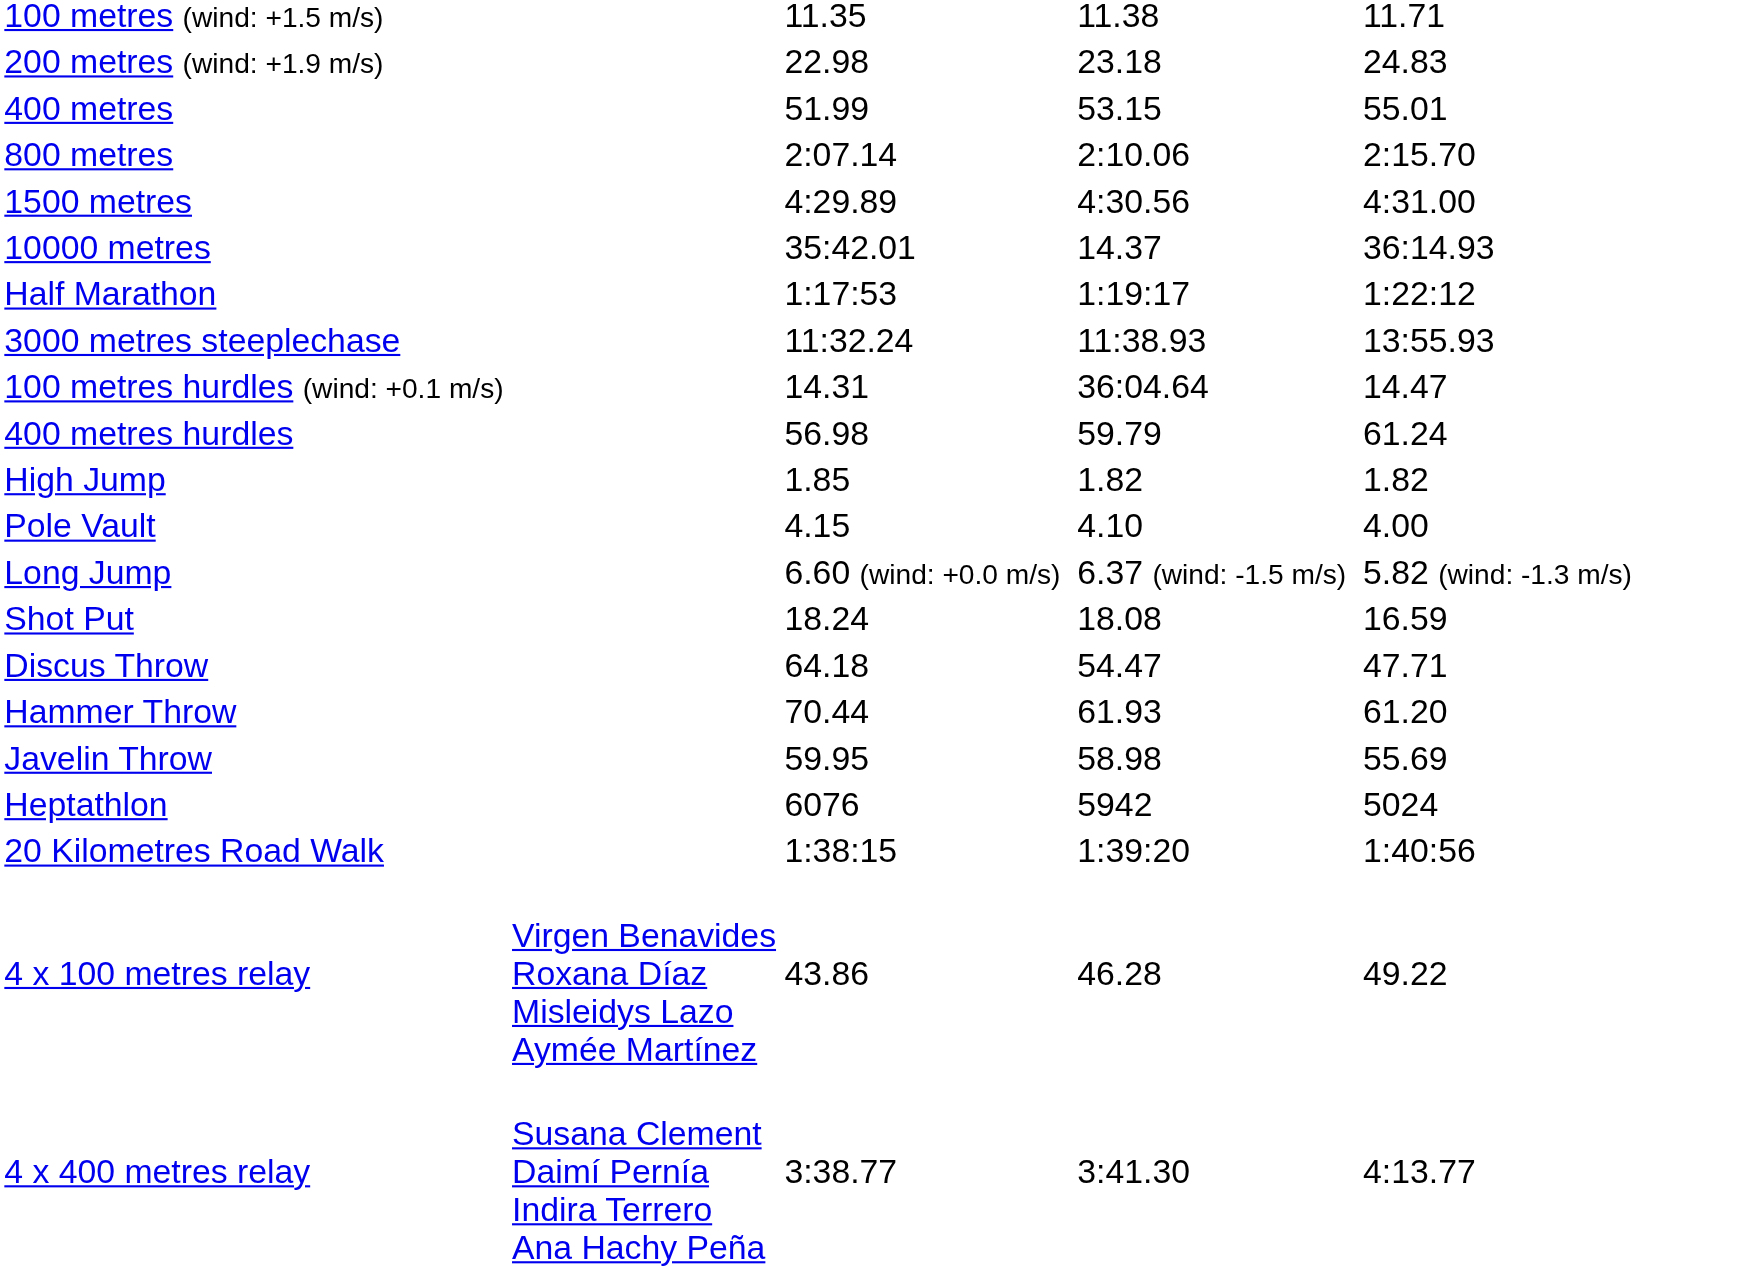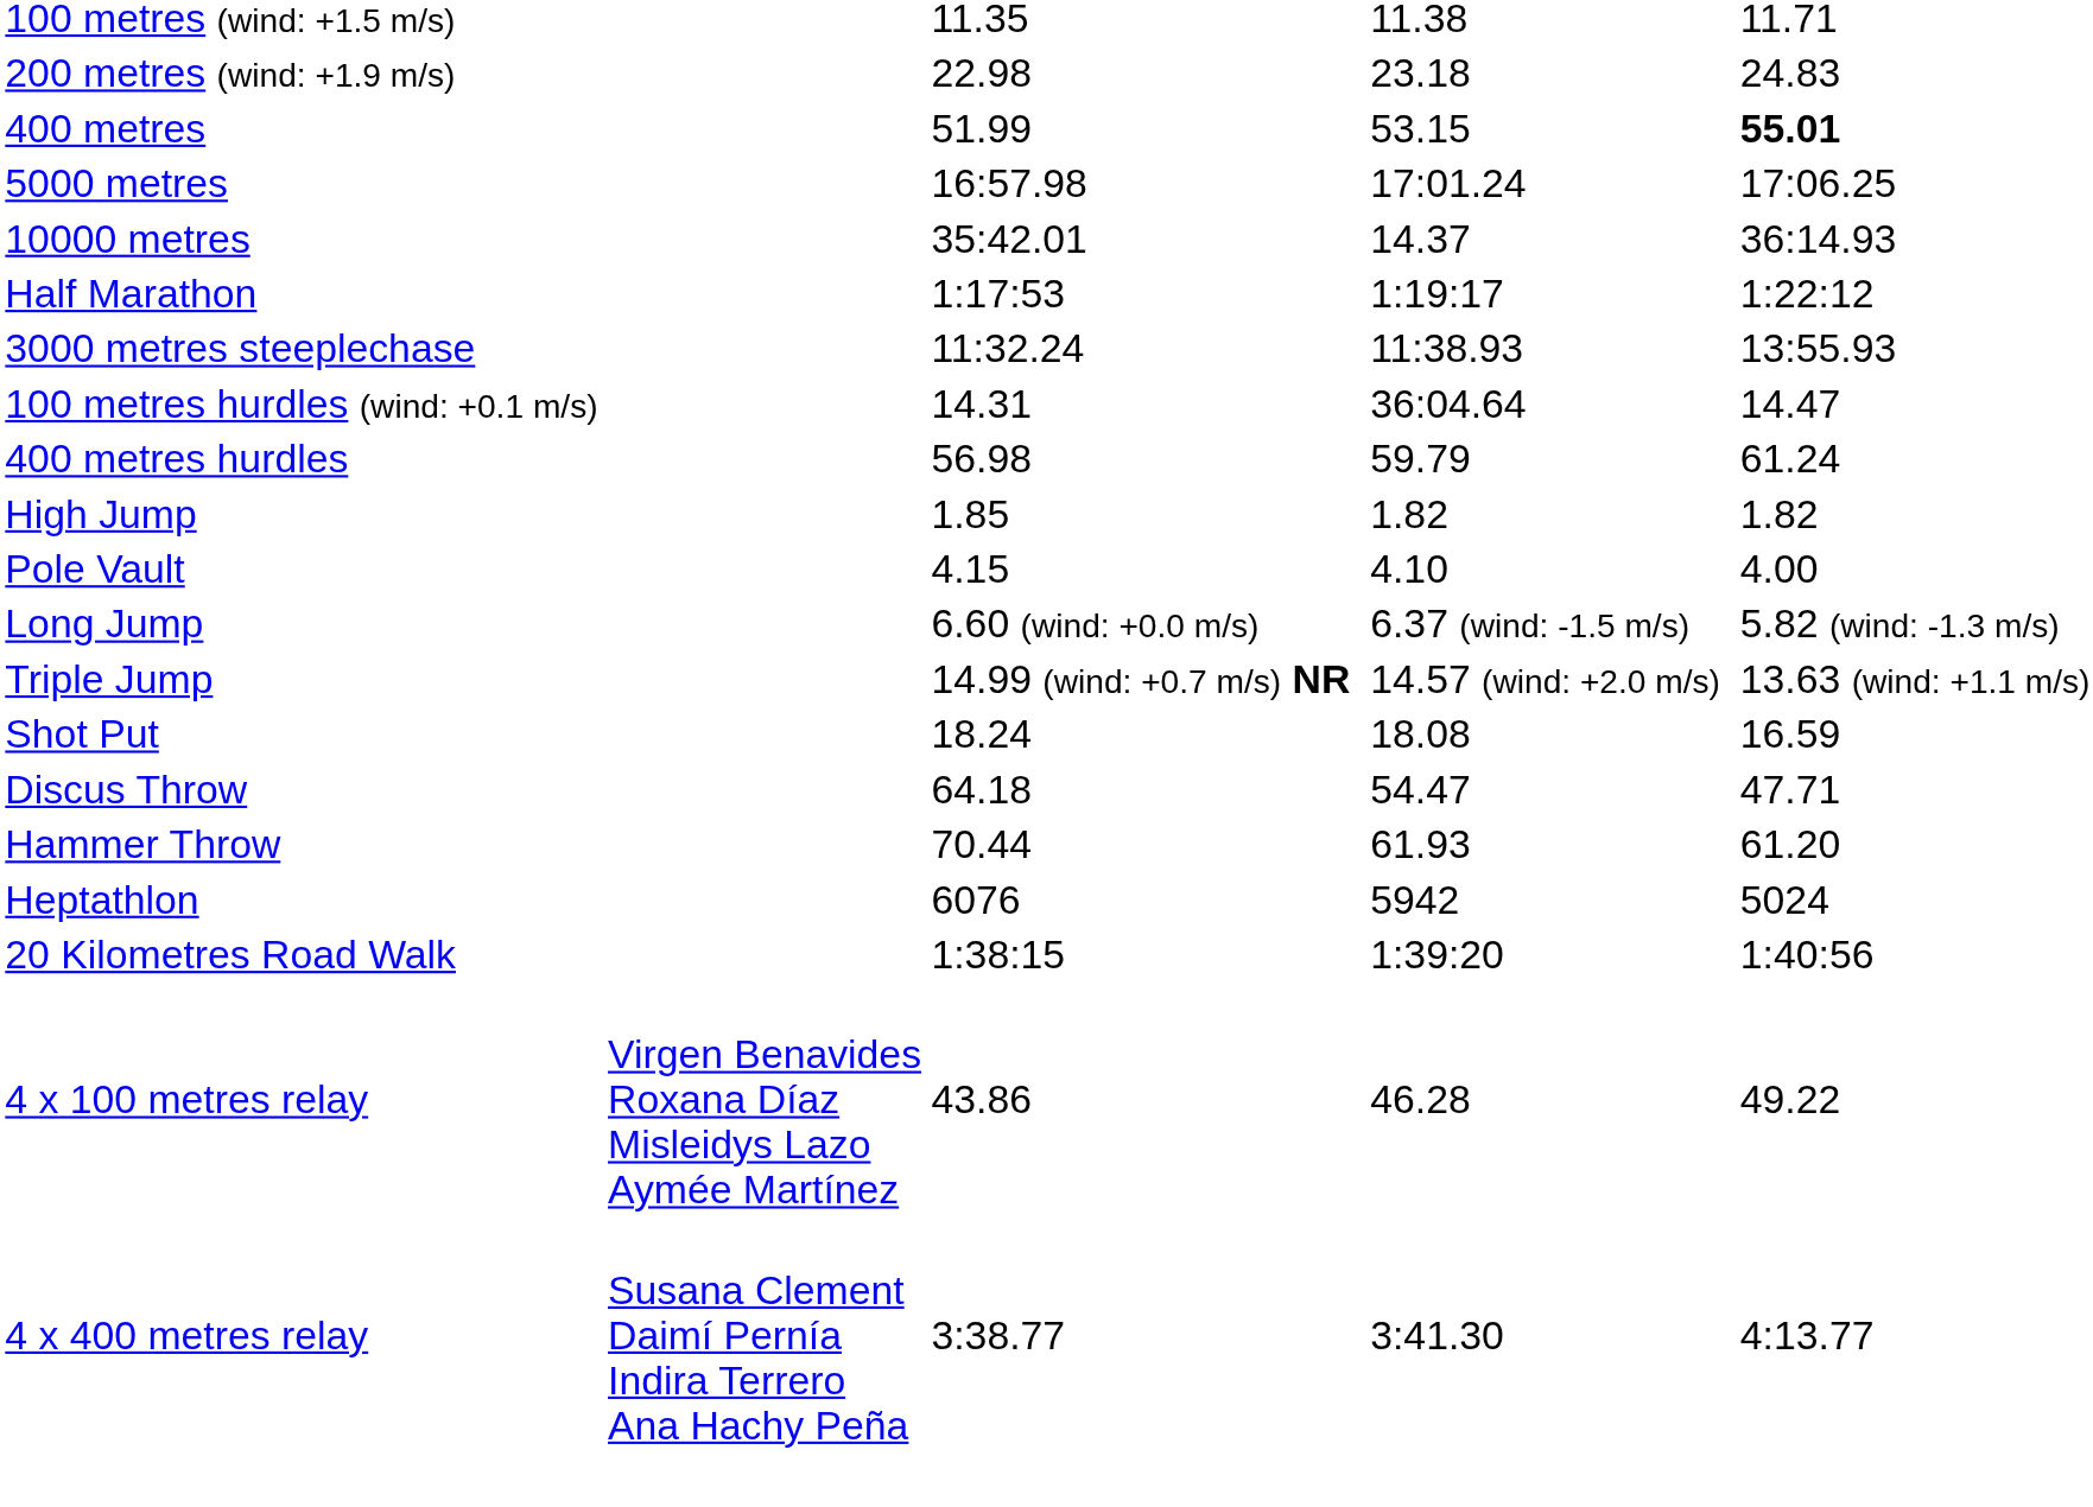400 metres | column 7: normal -> bold
- row: 800 metres | 2:07.14 | 2:10.06 | 2:15.70
- row: 1500 metres | 4:29.89 | 4:30.56 | 4:31.00
+ row: 5000 metres | 16:57.98 | 17:01.24 | 17:06.25
+ row: Triple Jump | 14.99 (wind: +0.7 m/s) NR | 14.57 (wind: +2.0 m/s) | 13.63 (wind: +1.1 m/s)
- row: Javelin Throw | 59.95 | 58.98 | 55.69
